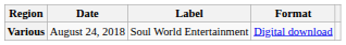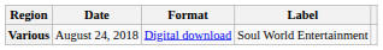columns swapped: Format <-> Label
